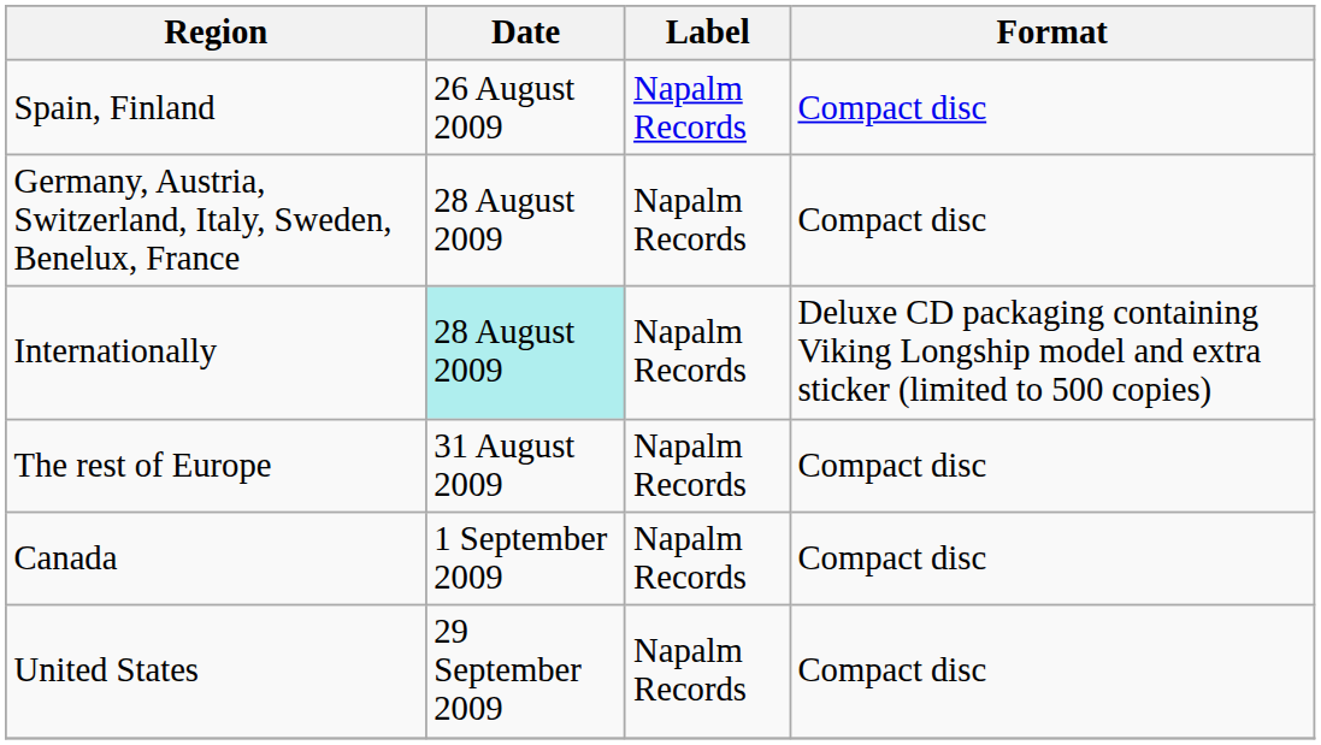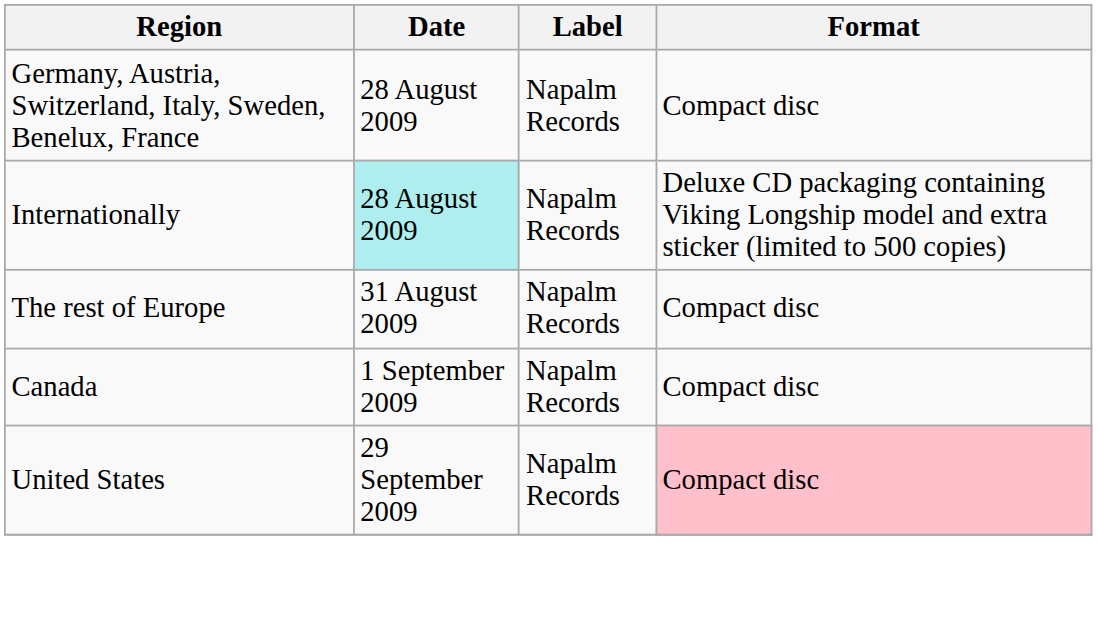- row: Spain, Finland | 26 August 2009 | Napalm Records | Compact disc
United States | Format: no background -> pink background
